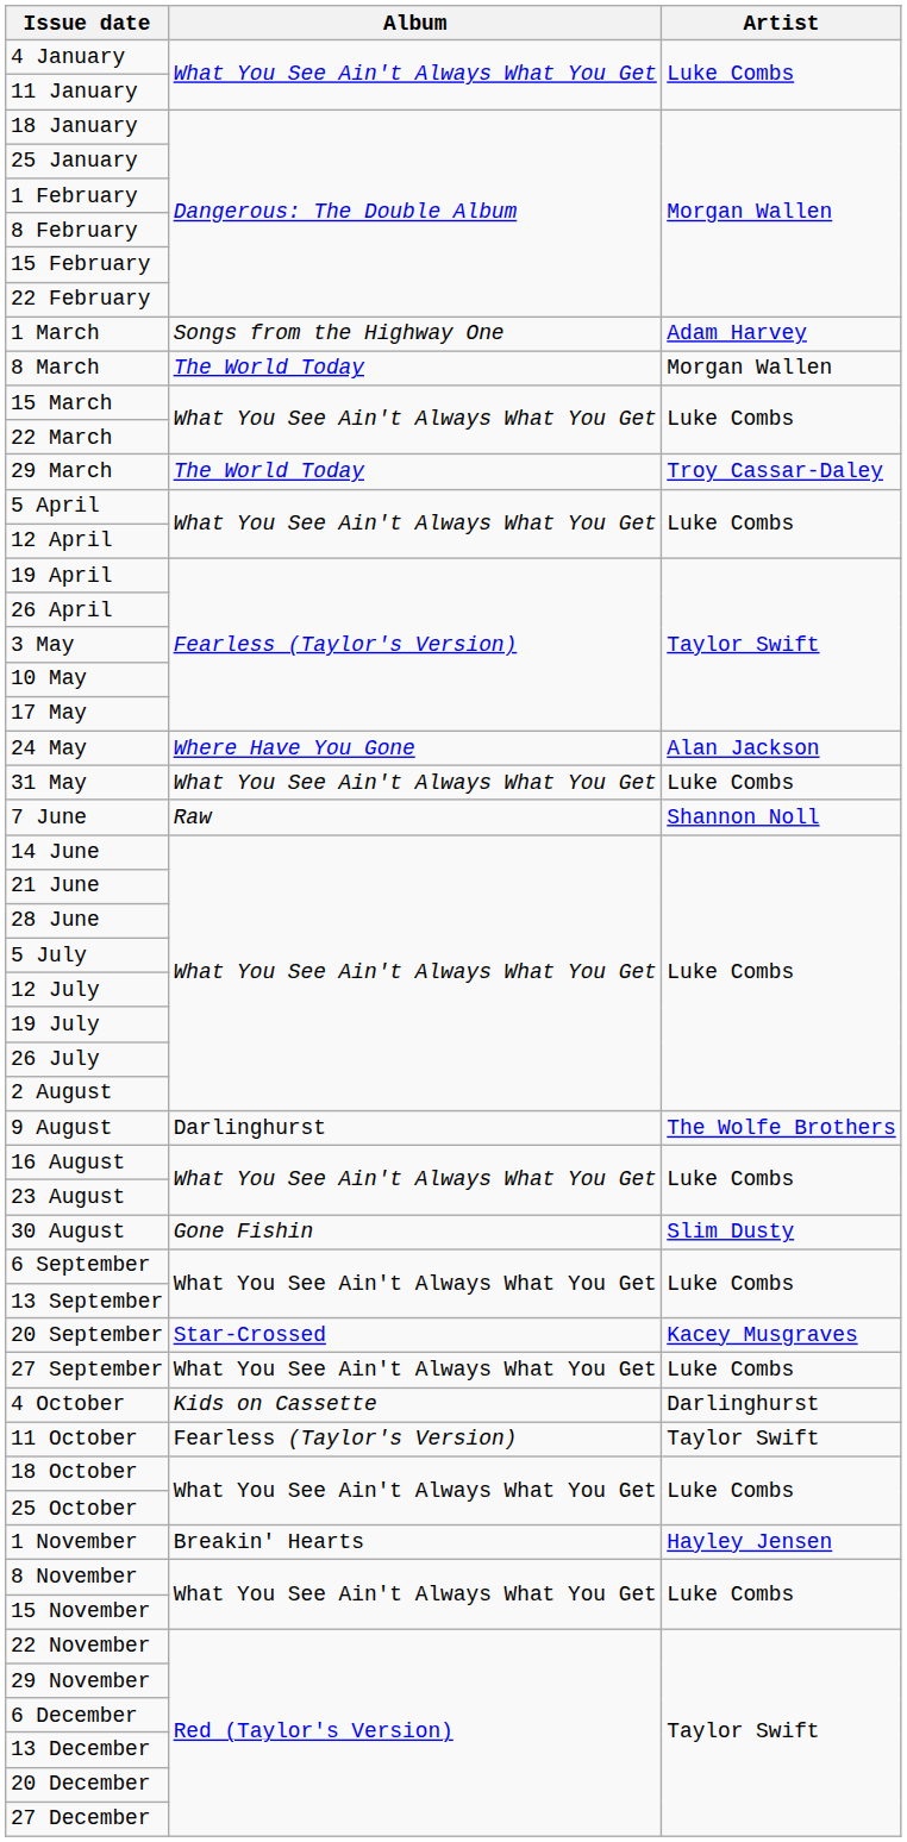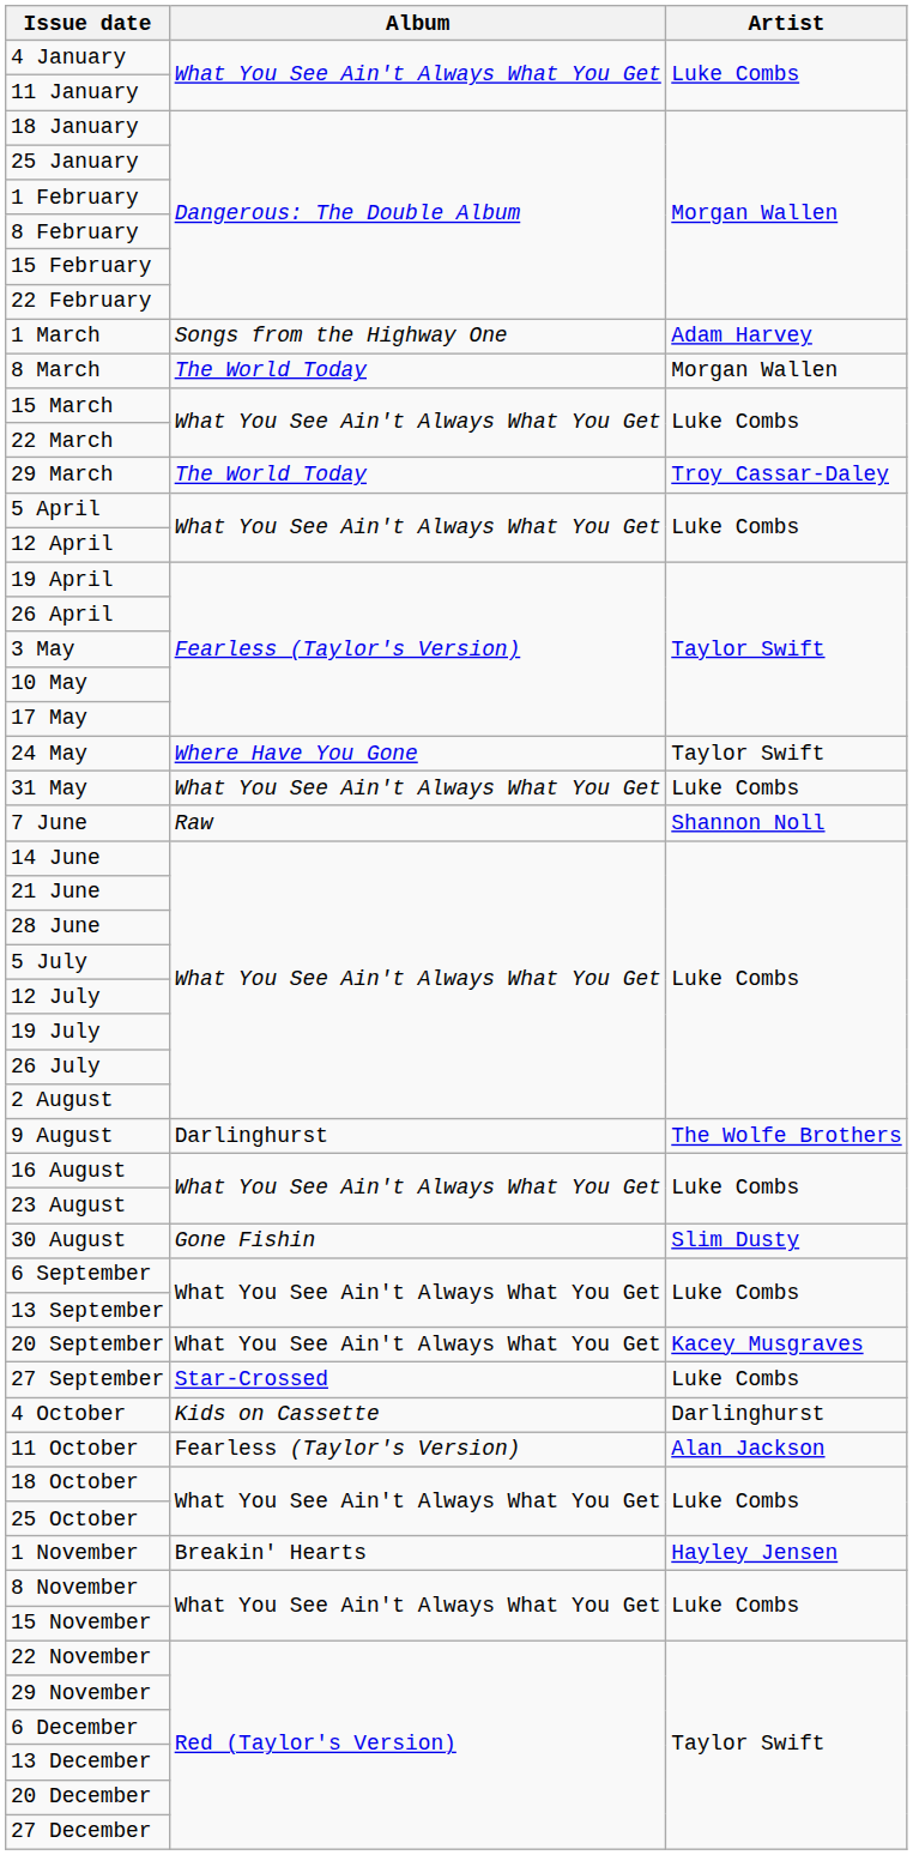24 May | Artist: Alan Jackson -> Taylor Swift
20 September | Album: Star-Crossed -> What You See Ain't Always What You Get
27 September | Album: What You See Ain't Always What You Get -> Star-Crossed
11 October | Artist: Taylor Swift -> Alan Jackson
